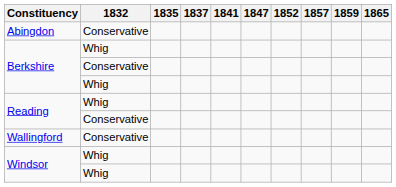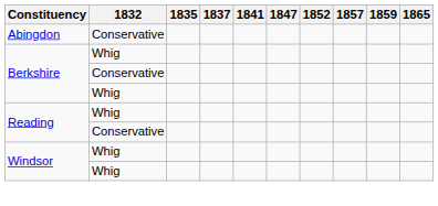- row: Wallingford | Conservative
